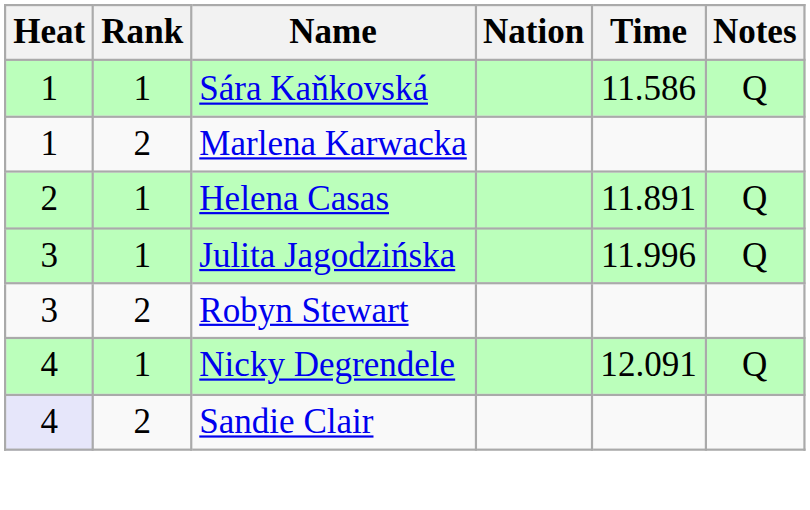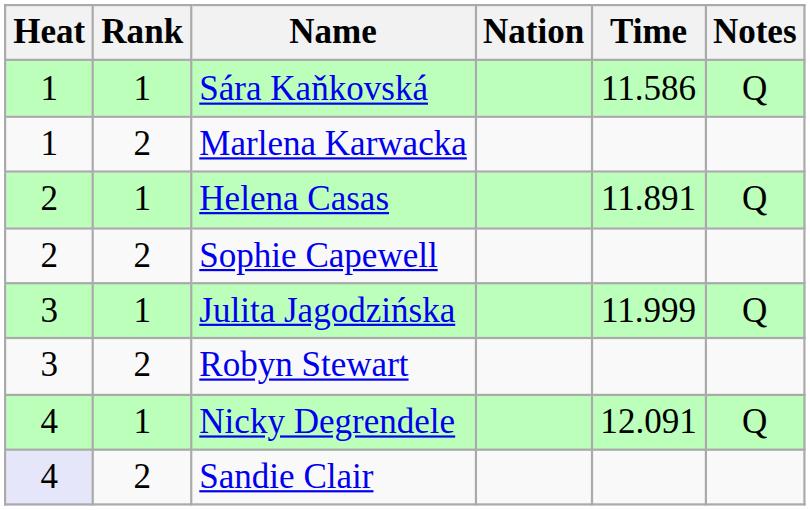+ row: 2 | 2 | Sophie Capewell
Julita Jagodzińska | Time: 11.996 -> 11.999
